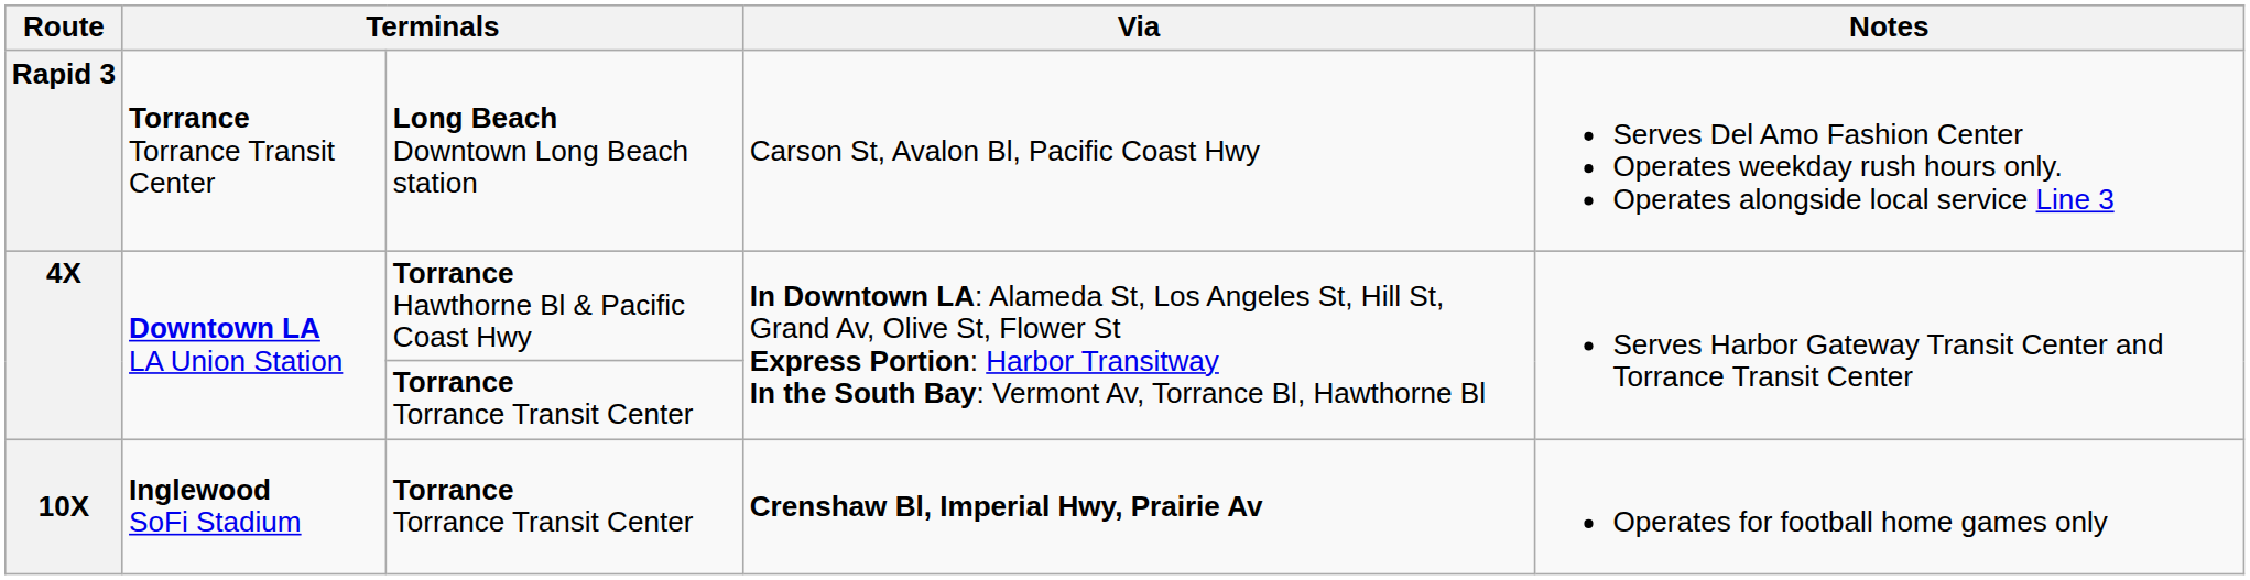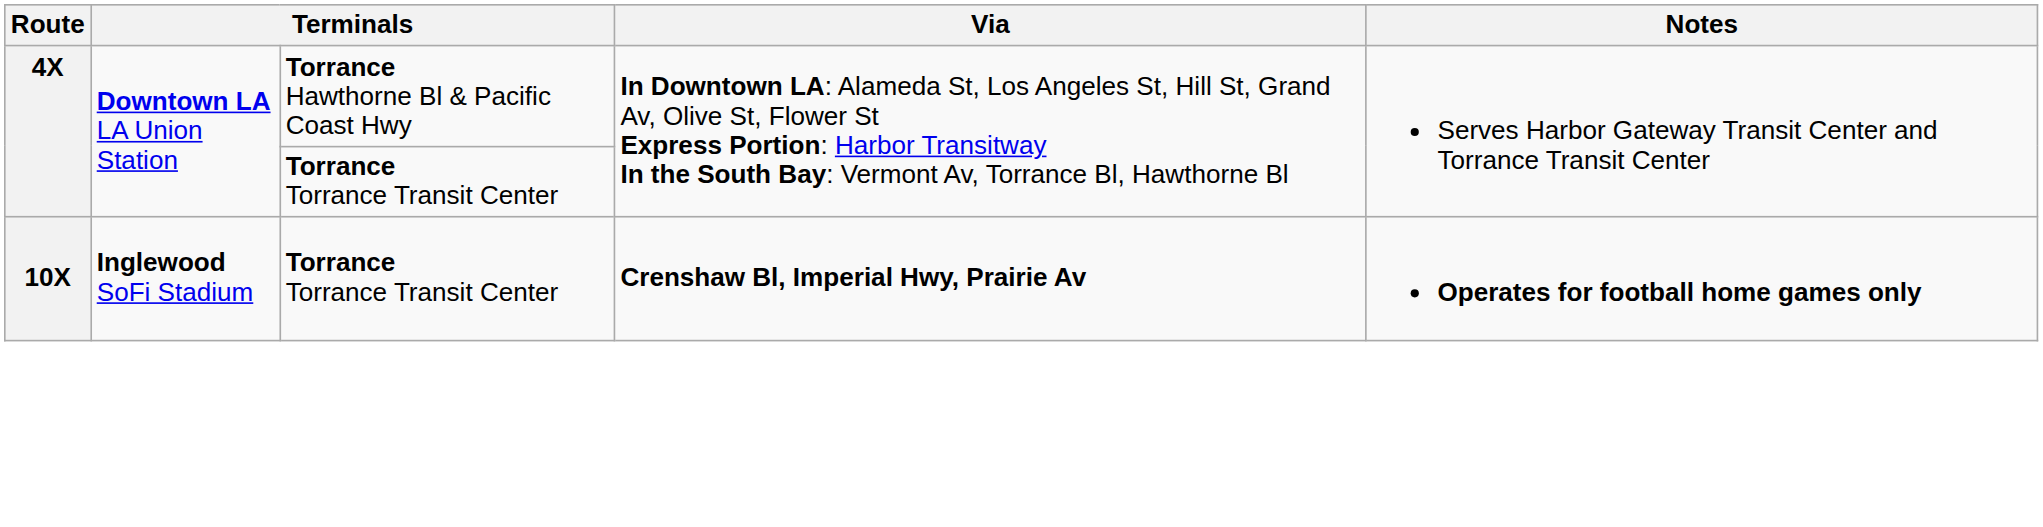- row: Rapid 3 | Torrance Torrance Transit Center | Long Beach Downtown Long Beach station | Carson St, Avalon Bl, Pacific Coast Hwy | Serves Del Amo Fashion Center Operates weekday rush hours only. Operates alongside local service Line 3
10X | Notes: normal -> bold
